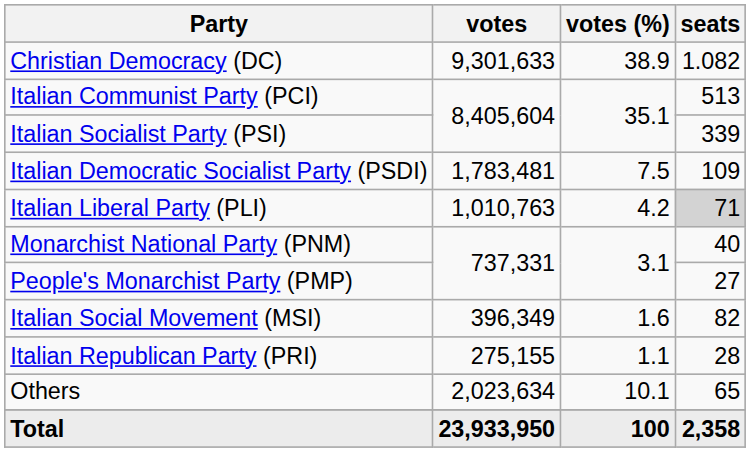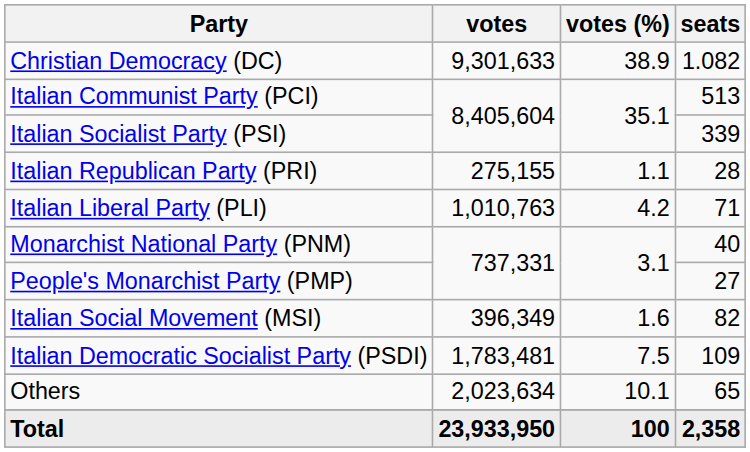rows swapped: Italian Democratic Socialist Party (PSDI) <-> Italian Republican Party (PRI)
Italian Liberal Party (PLI) | seats: lightgrey background -> no background
